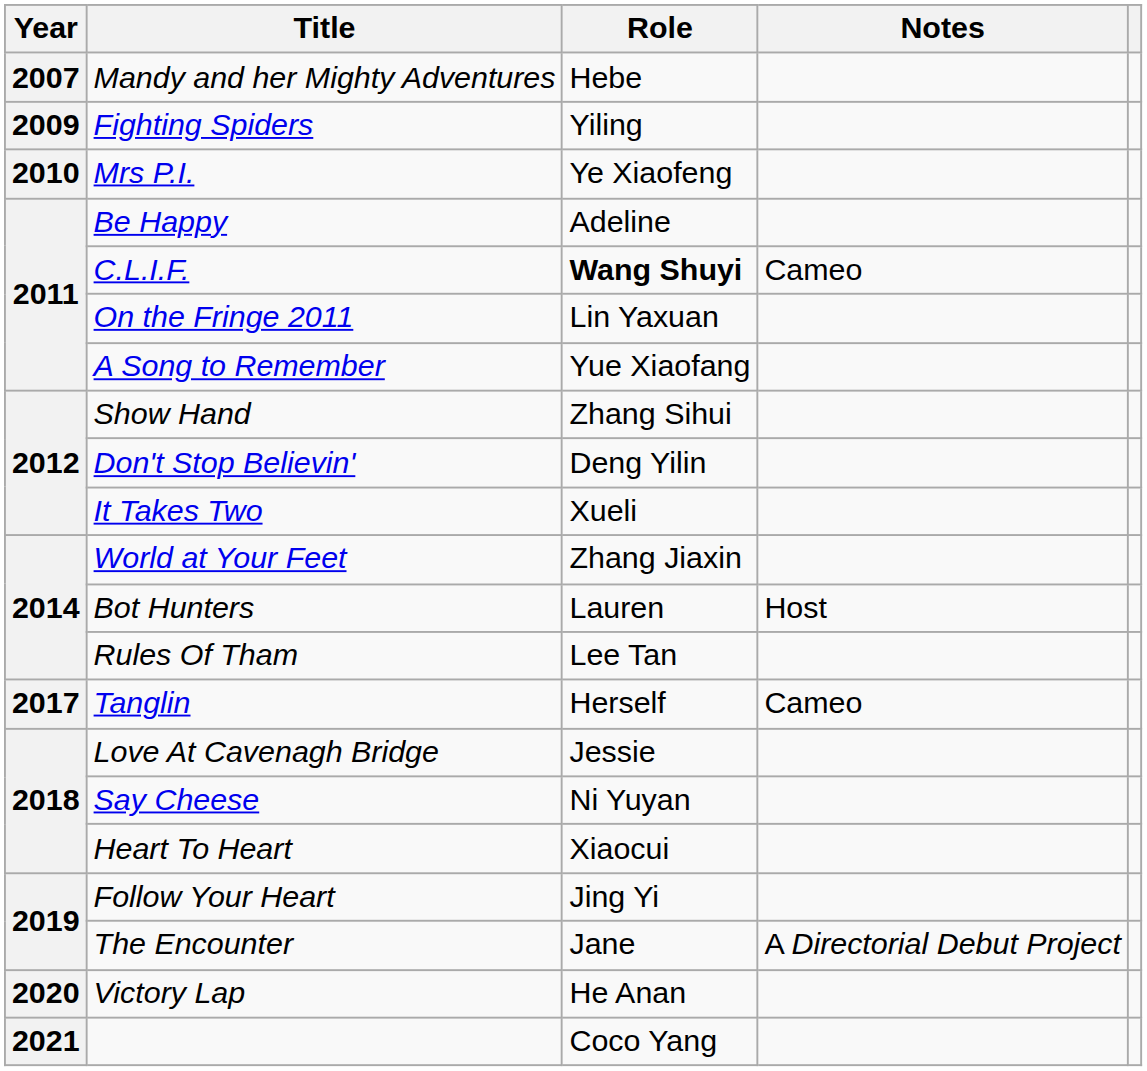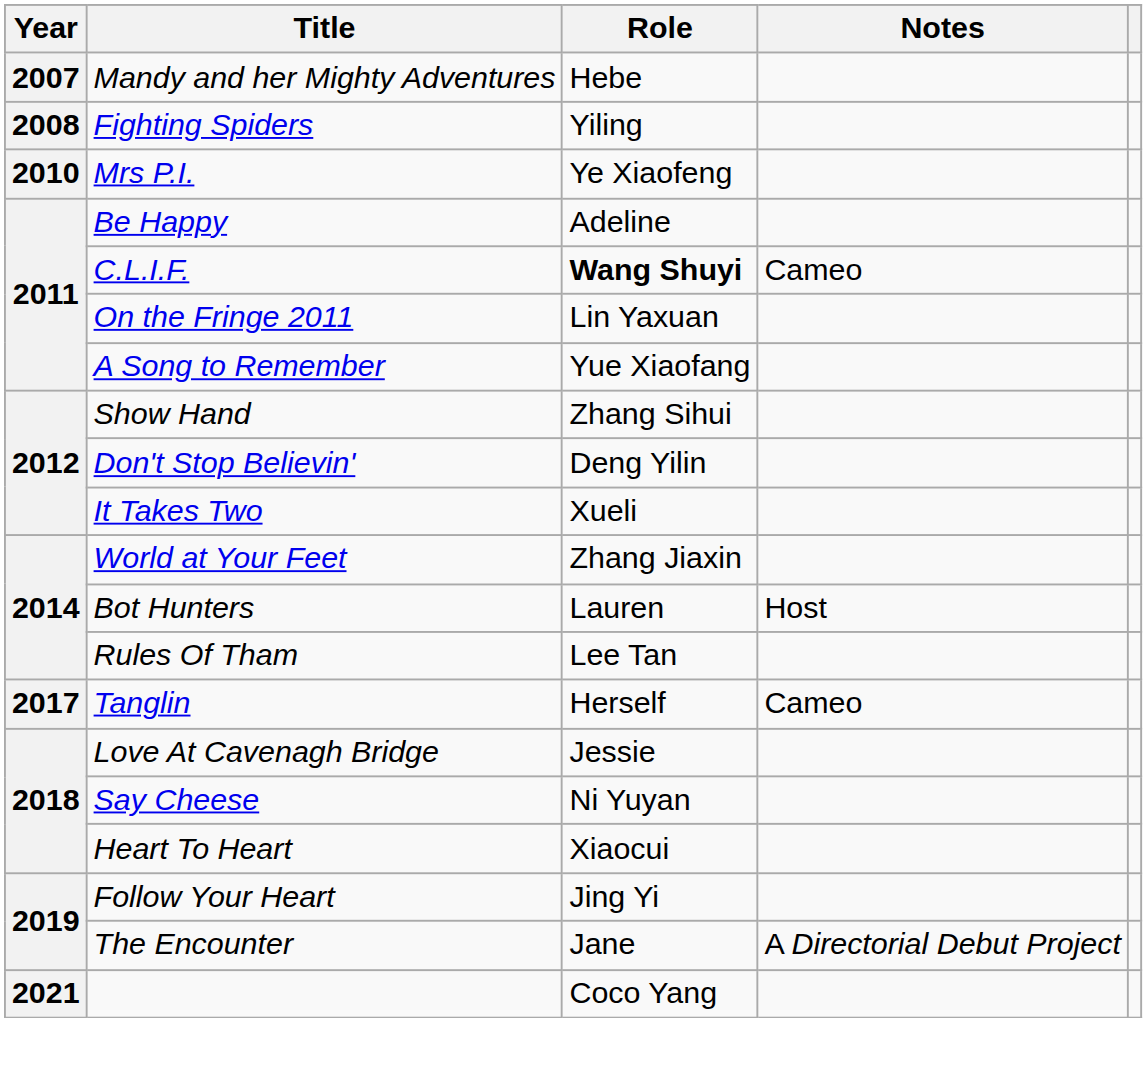Fighting Spiders | Year: 2009 -> 2008
- row: 2020 | Victory Lap | He Anan
